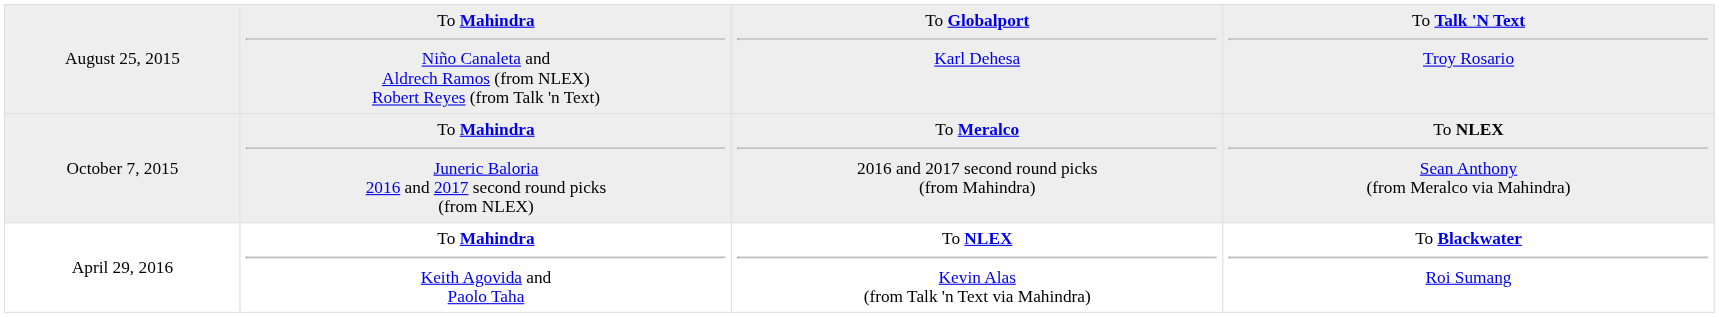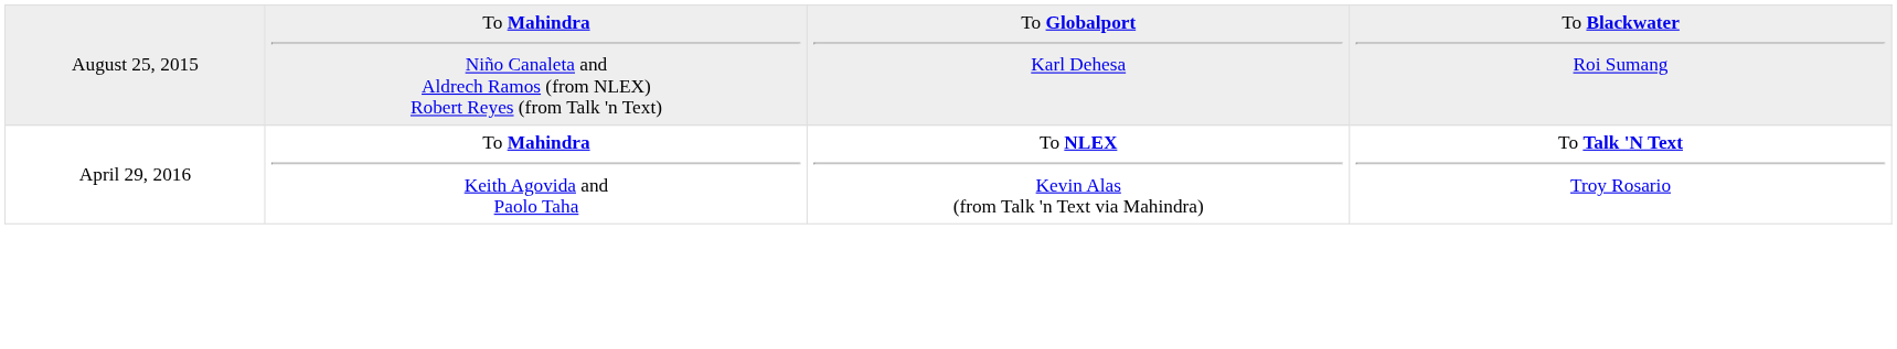August 25, 2015 | column 4: To Talk 'N Text Troy Rosario -> To Blackwater Roi Sumang
- row: October 7, 2015 | To Mahindra Juneric Baloria 2016 and 2017 second round picks (from NLEX) | To Meralco 2016 and 2017 second round picks (from Mahindra) | To NLEX Sean Anthony (from Meralco via Mahindra)
April 29, 2016 | column 4: To Blackwater Roi Sumang -> To Talk 'N Text Troy Rosario
